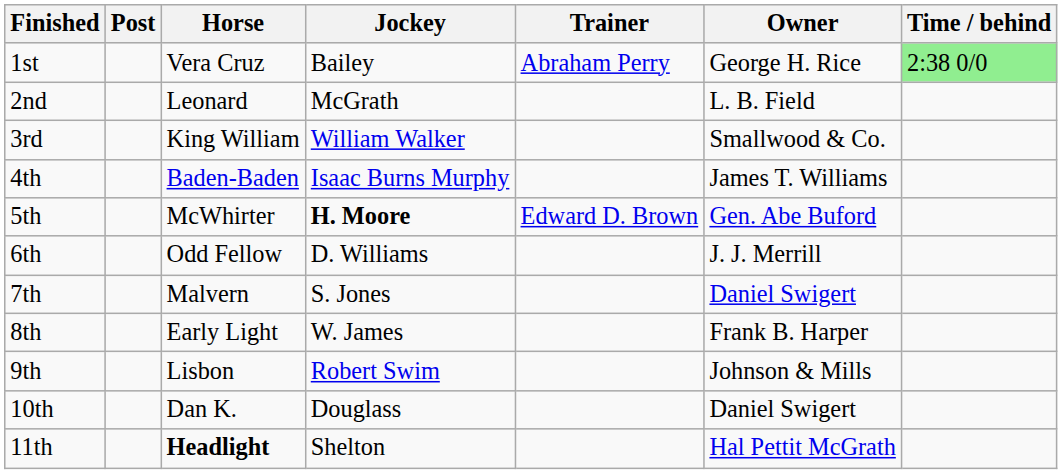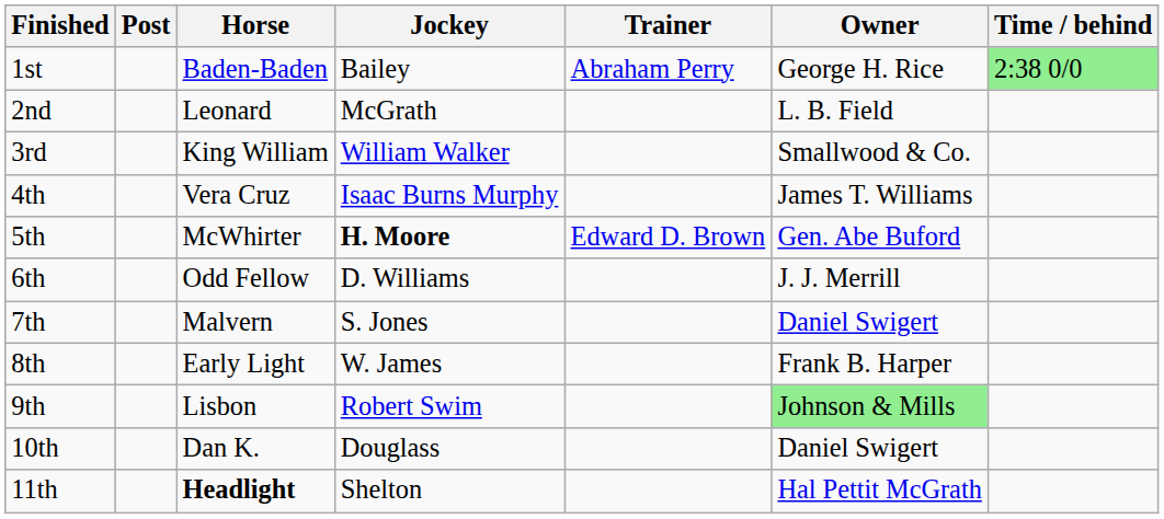1st | Horse: Vera Cruz -> Baden-Baden
4th | Horse: Baden-Baden -> Vera Cruz
9th | Owner: no background -> lightgreen background
